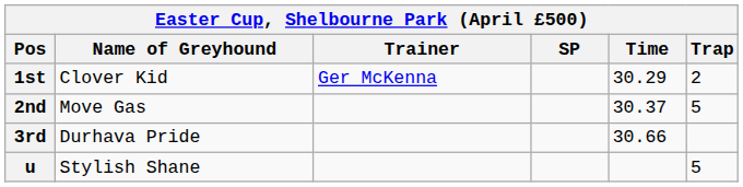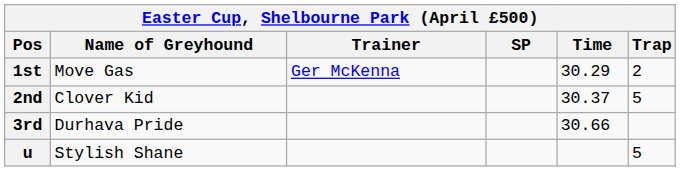1st | Name of Greyhound: Clover Kid -> Move Gas
2nd | Name of Greyhound: Move Gas -> Clover Kid
